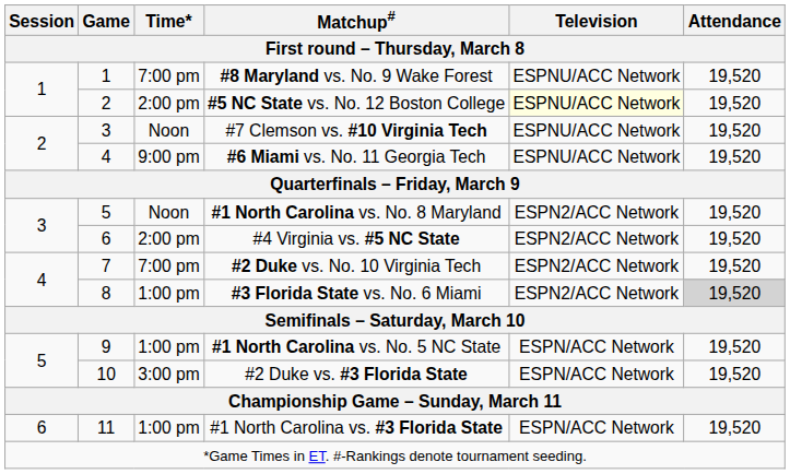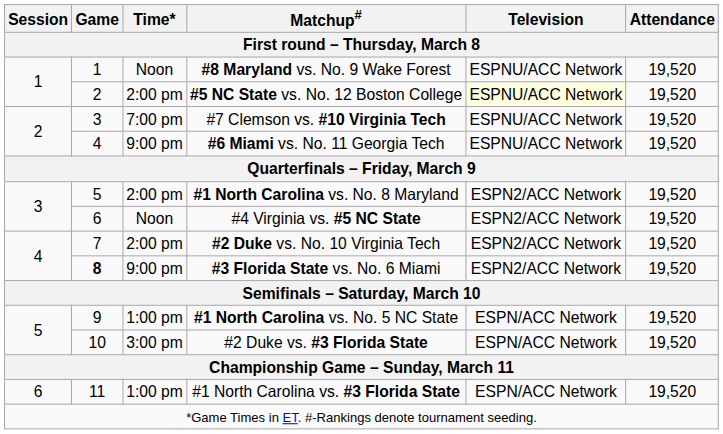#8 Maryland vs. No. 9 Wake Forest | Time*: 7:00 pm -> Noon
#7 Clemson vs. #10 Virginia Tech | Time*: Noon -> 7:00 pm
#1 North Carolina vs. No. 8 Maryland | Time*: Noon -> 2:00 pm
#4 Virginia vs. #5 NC State | Time*: 2:00 pm -> Noon
#2 Duke vs. No. 10 Virginia Tech | Time*: 7:00 pm -> 2:00 pm
#3 Florida State vs. No. 6 Miami | Game: normal -> bold
#3 Florida State vs. No. 6 Miami | Time*: 1:00 pm -> 9:00 pm
#3 Florida State vs. No. 6 Miami | Attendance: lightgrey background -> no background
